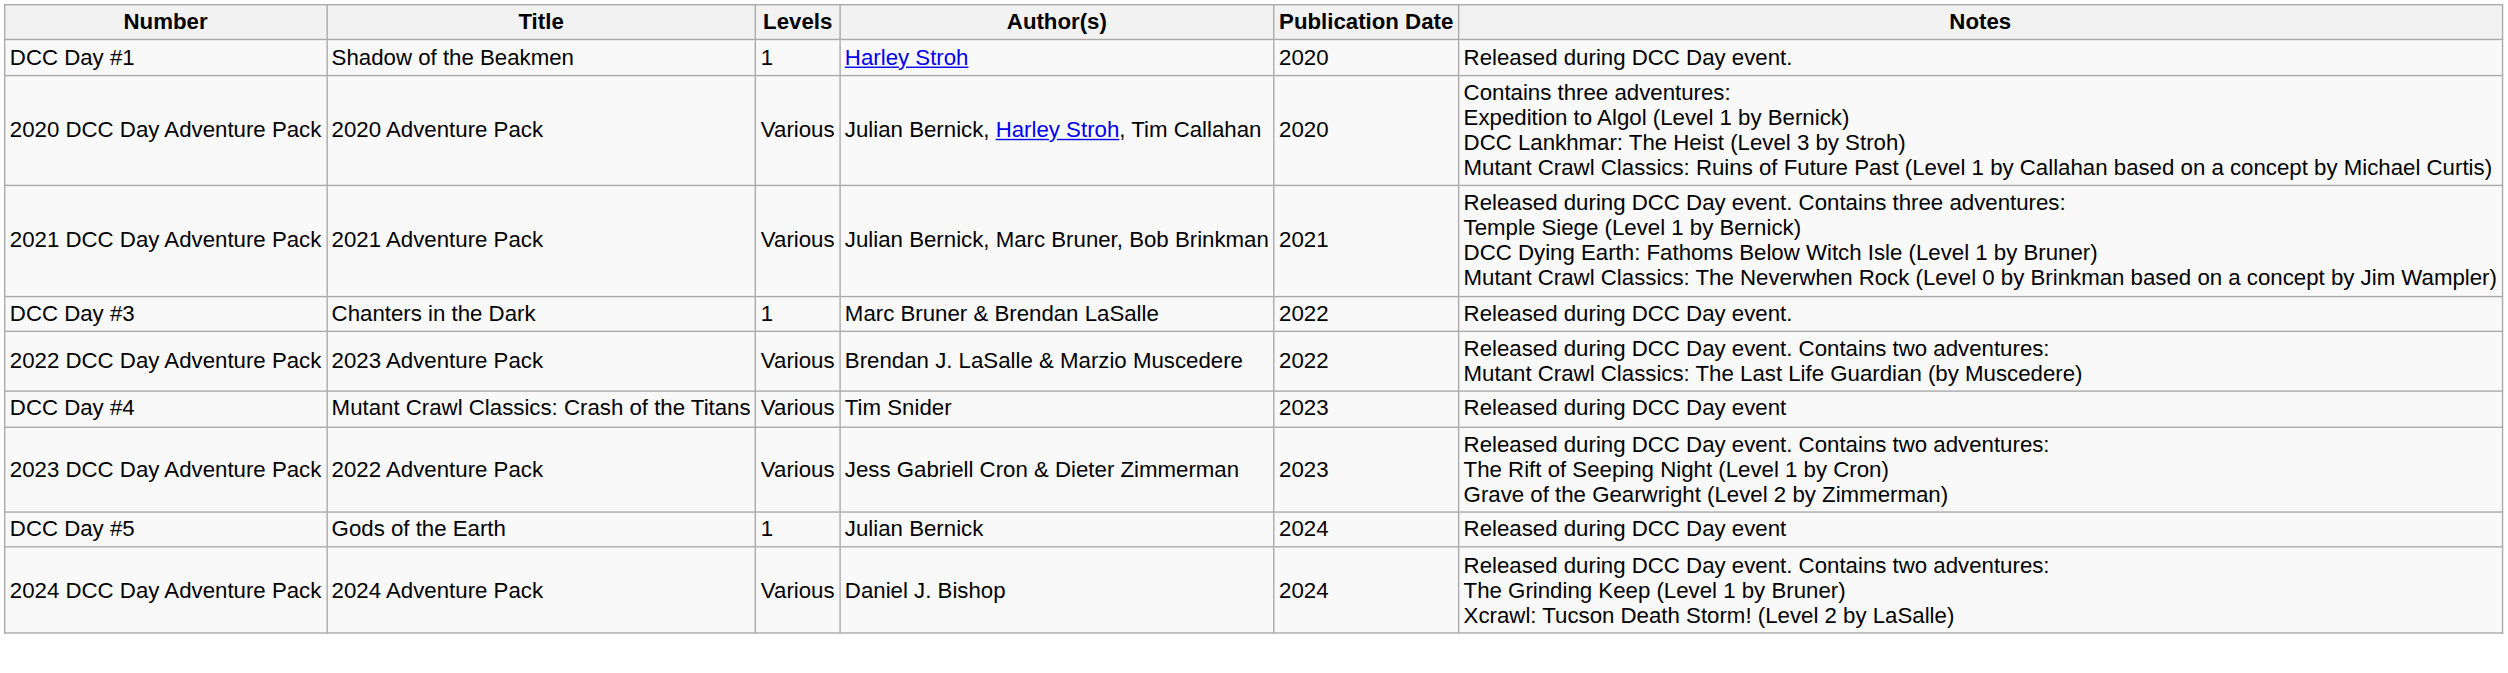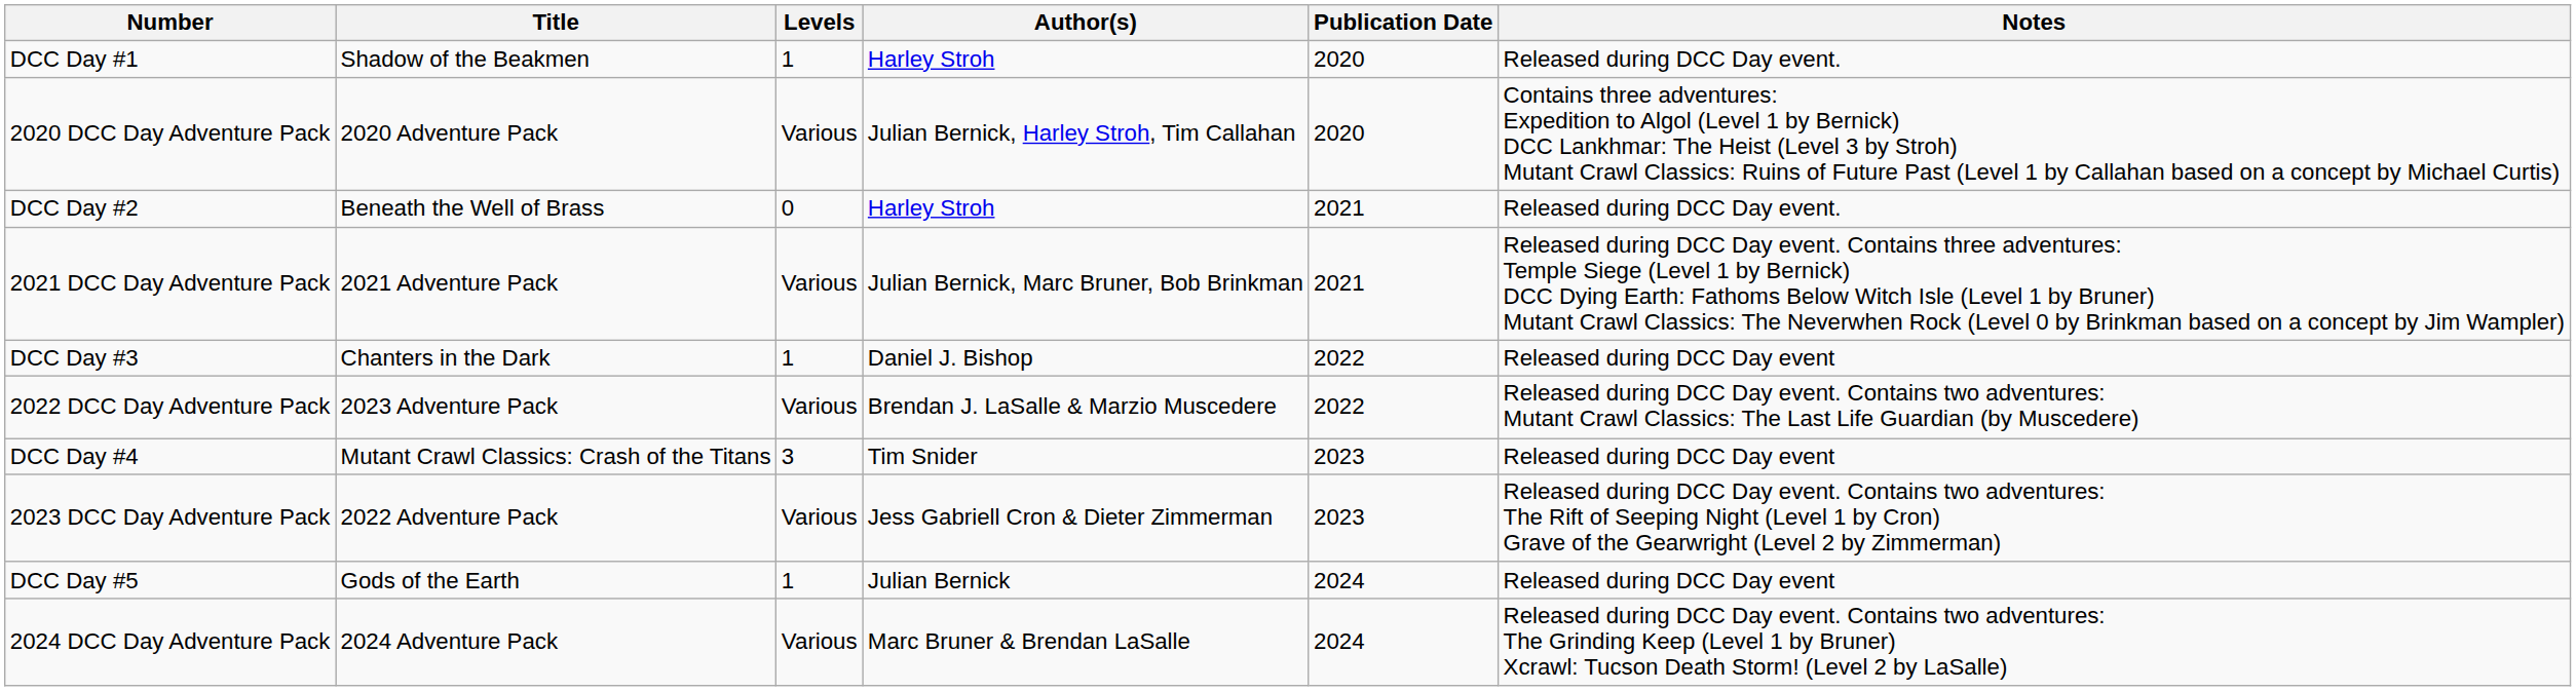+ row: DCC Day #2 | Beneath the Well of Brass | 0 | Harley Stroh | 2021 | Released during DCC Day event.
DCC Day #3 | Author(s): Marc Bruner & Brendan LaSalle -> Daniel J. Bishop
DCC Day #3 | Notes: Released during DCC Day event. -> Released during DCC Day event
DCC Day #4 | Levels: Various -> 3
2024 DCC Day Adventure Pack | Author(s): Daniel J. Bishop -> Marc Bruner & Brendan LaSalle
